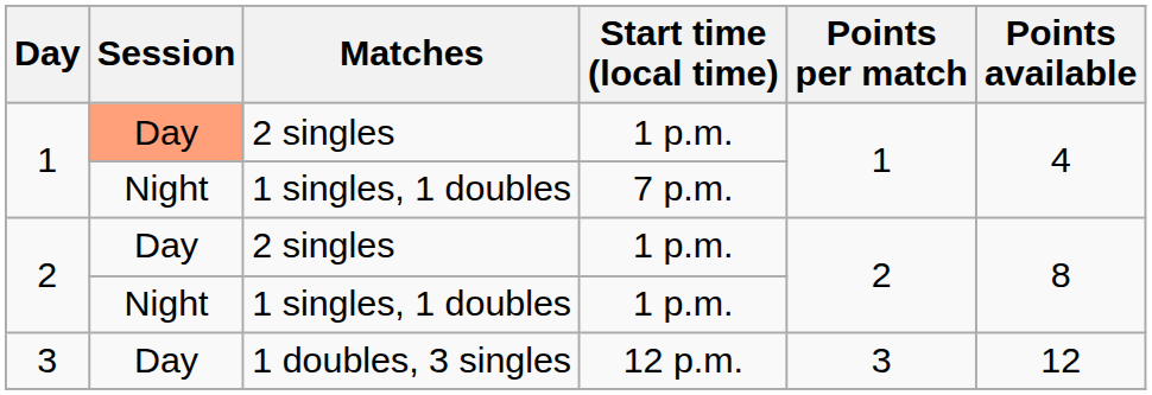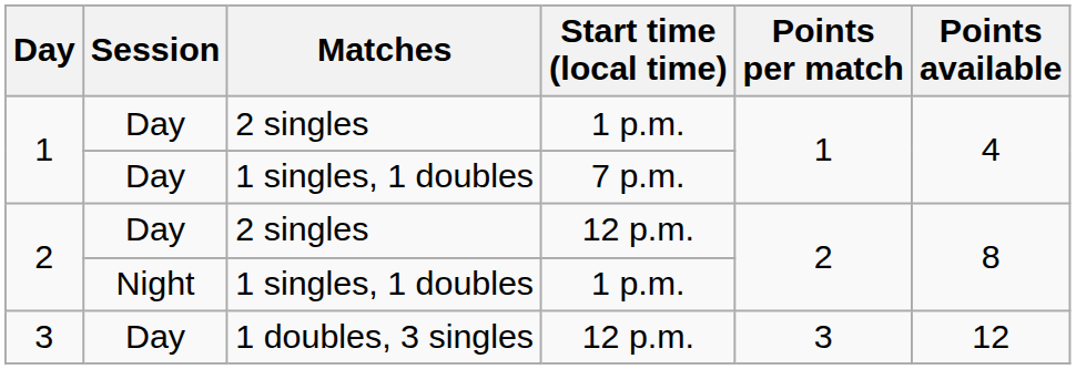1 / 2 singles | Session: lightsalmon background -> no background
1 / 1 singles, 1 doubles | Session: Night -> Day
2 / 2 singles | Start time (local time): 1 p.m. -> 12 p.m.
